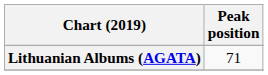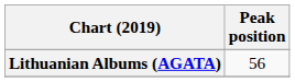Lithuanian Albums (AGATA) | Peak position: 71 -> 56
